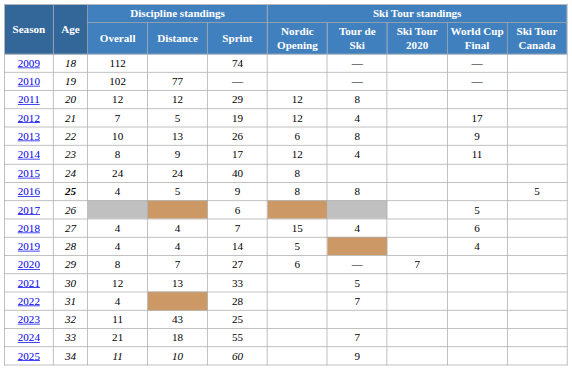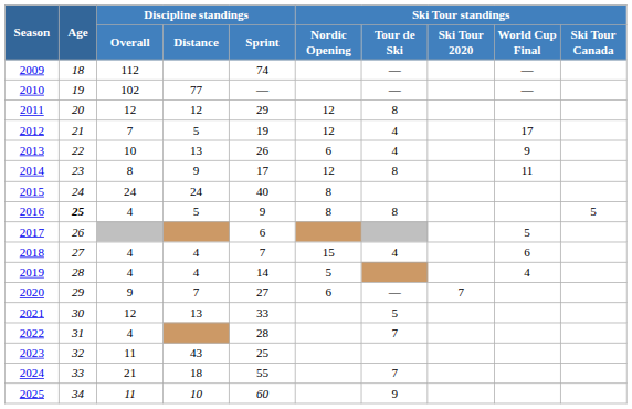2013 | Ski Tour standings / Tour de Ski: 8 -> 4
2014 | Ski Tour standings / Tour de Ski: 4 -> 8
2020 | Discipline standings / Overall: 8 -> 9
